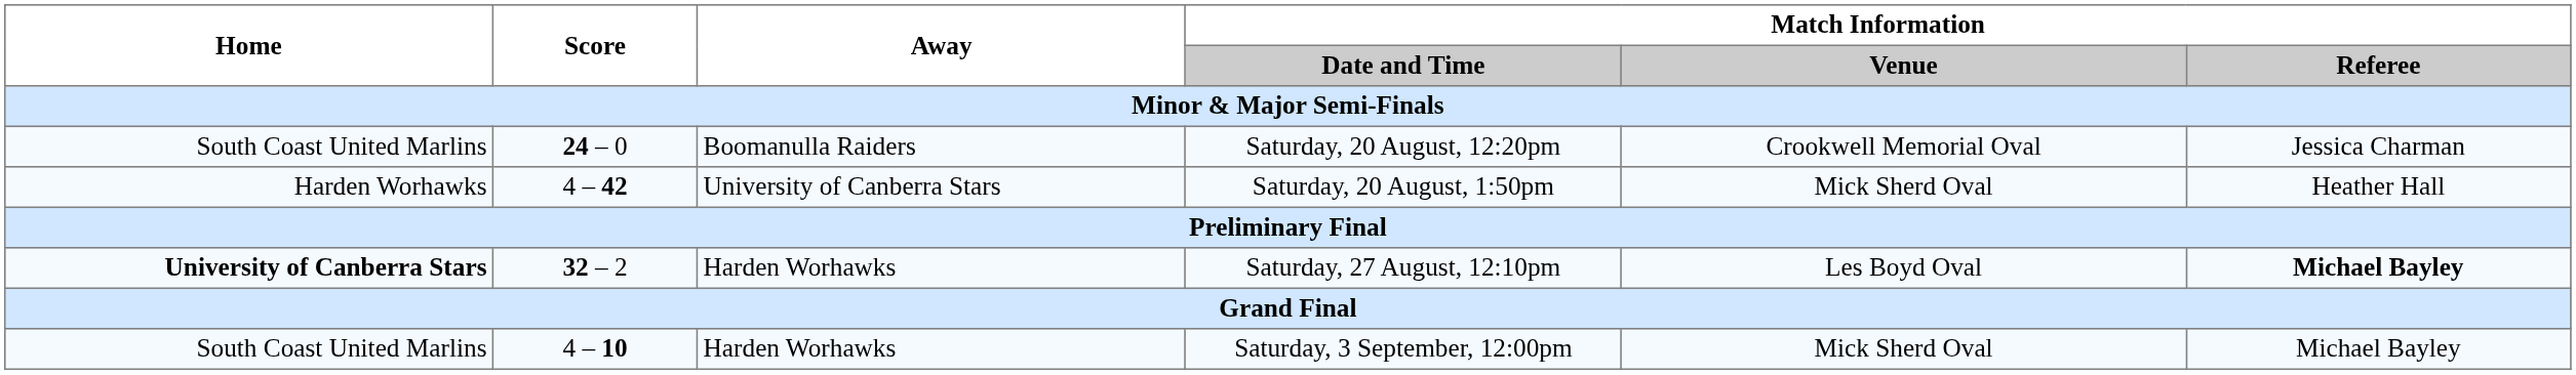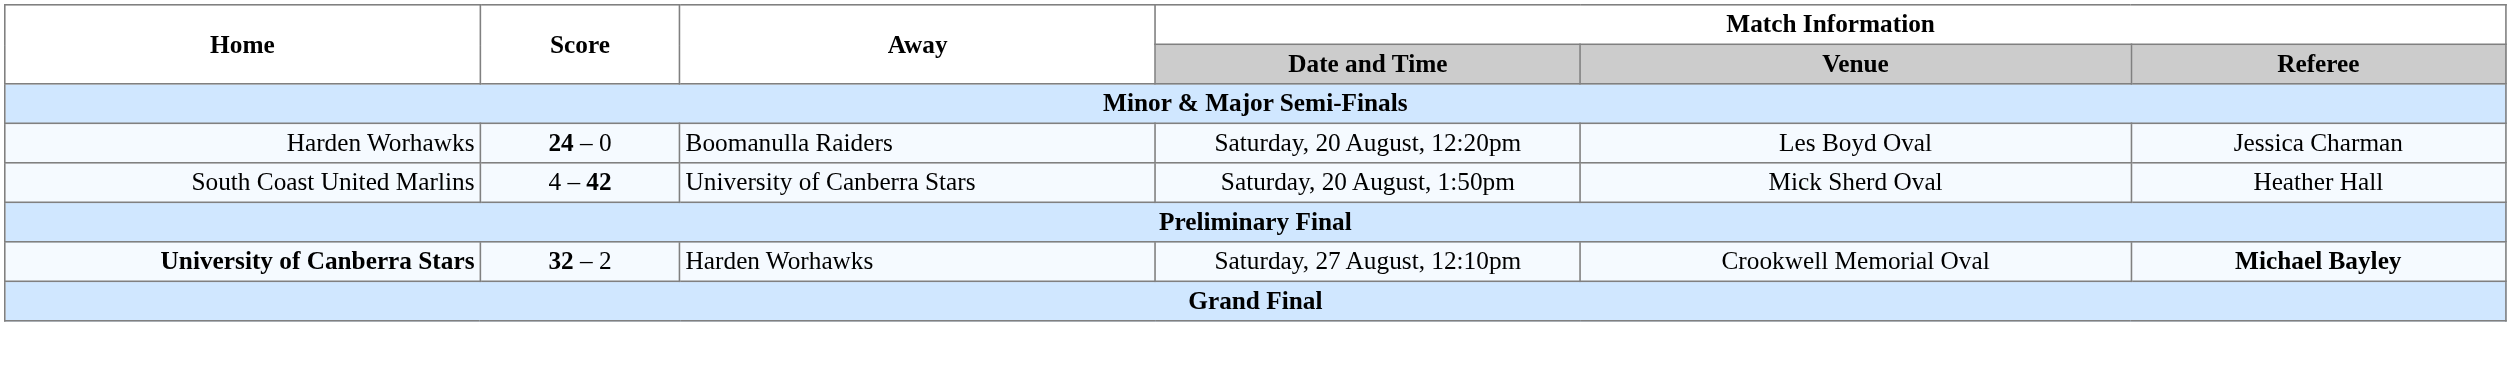Saturday, 20 August, 12:20pm | Home: South Coast United Marlins -> Harden Worhawks
Saturday, 20 August, 12:20pm | Match Information / Venue: Crookwell Memorial Oval -> Les Boyd Oval
Saturday, 20 August, 1:50pm | Home: Harden Worhawks -> South Coast United Marlins
Saturday, 27 August, 12:10pm | Match Information / Venue: Les Boyd Oval -> Crookwell Memorial Oval
- row: South Coast United Marlins | 4 – 10 | Harden Worhawks | Saturday, 3 September, 12:00pm | Mick Sherd Oval | Michael Bayley
